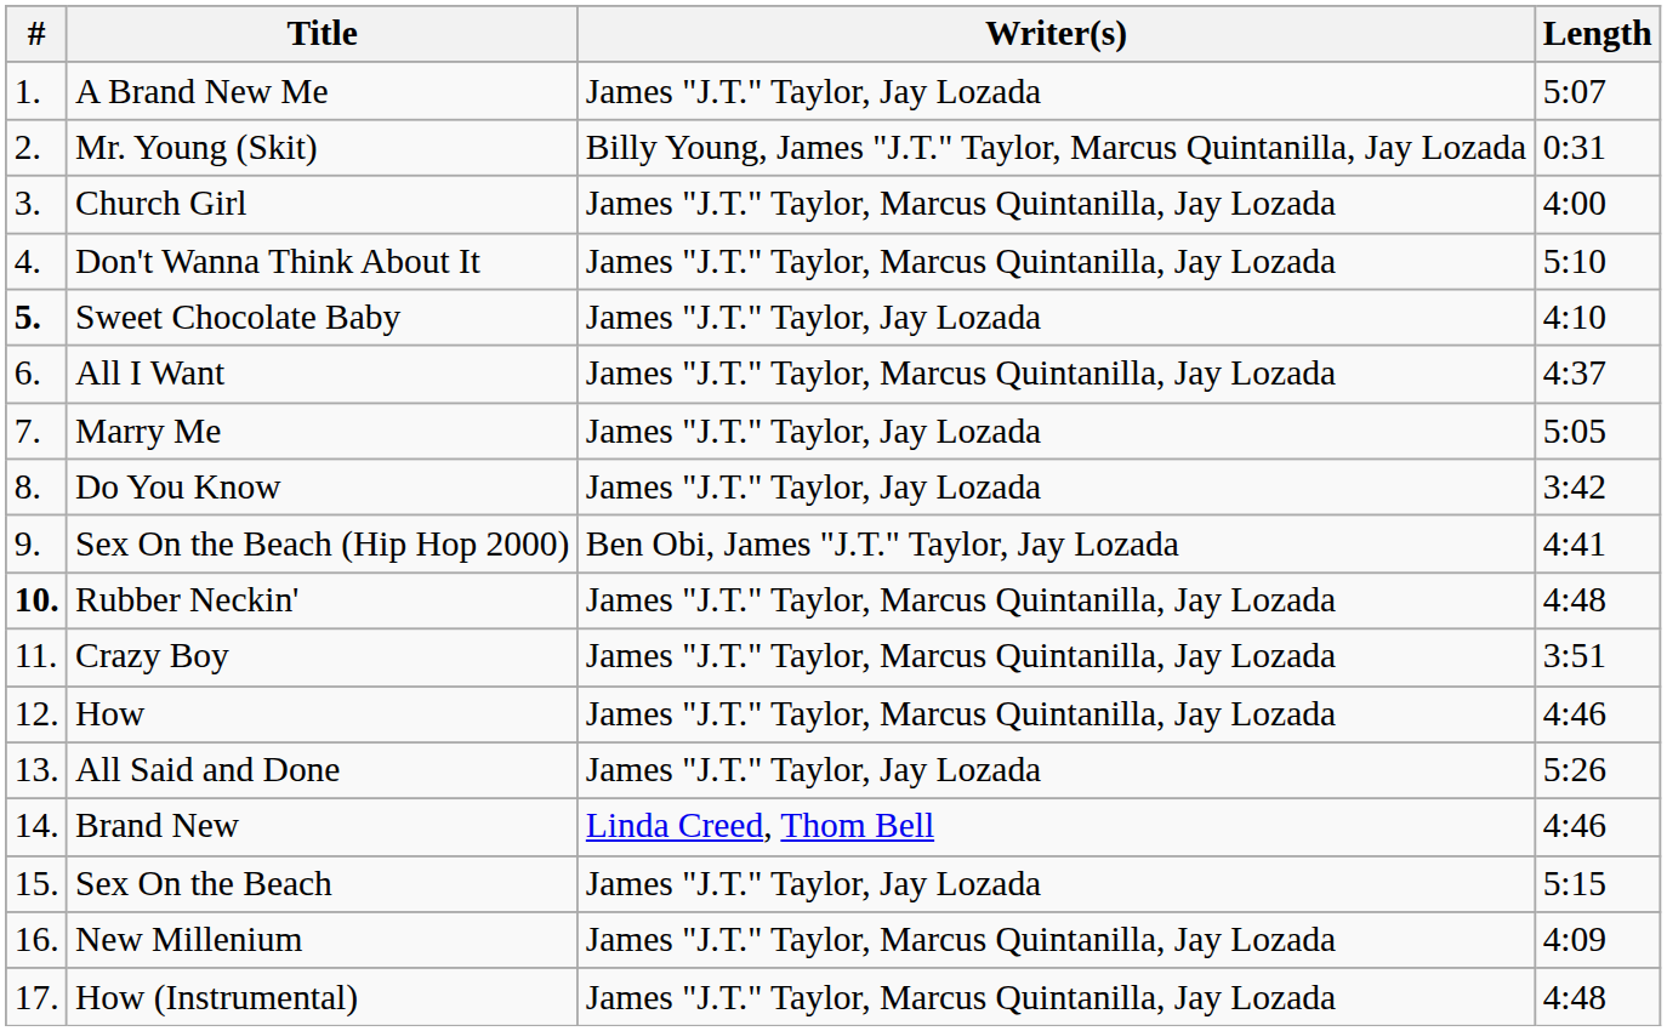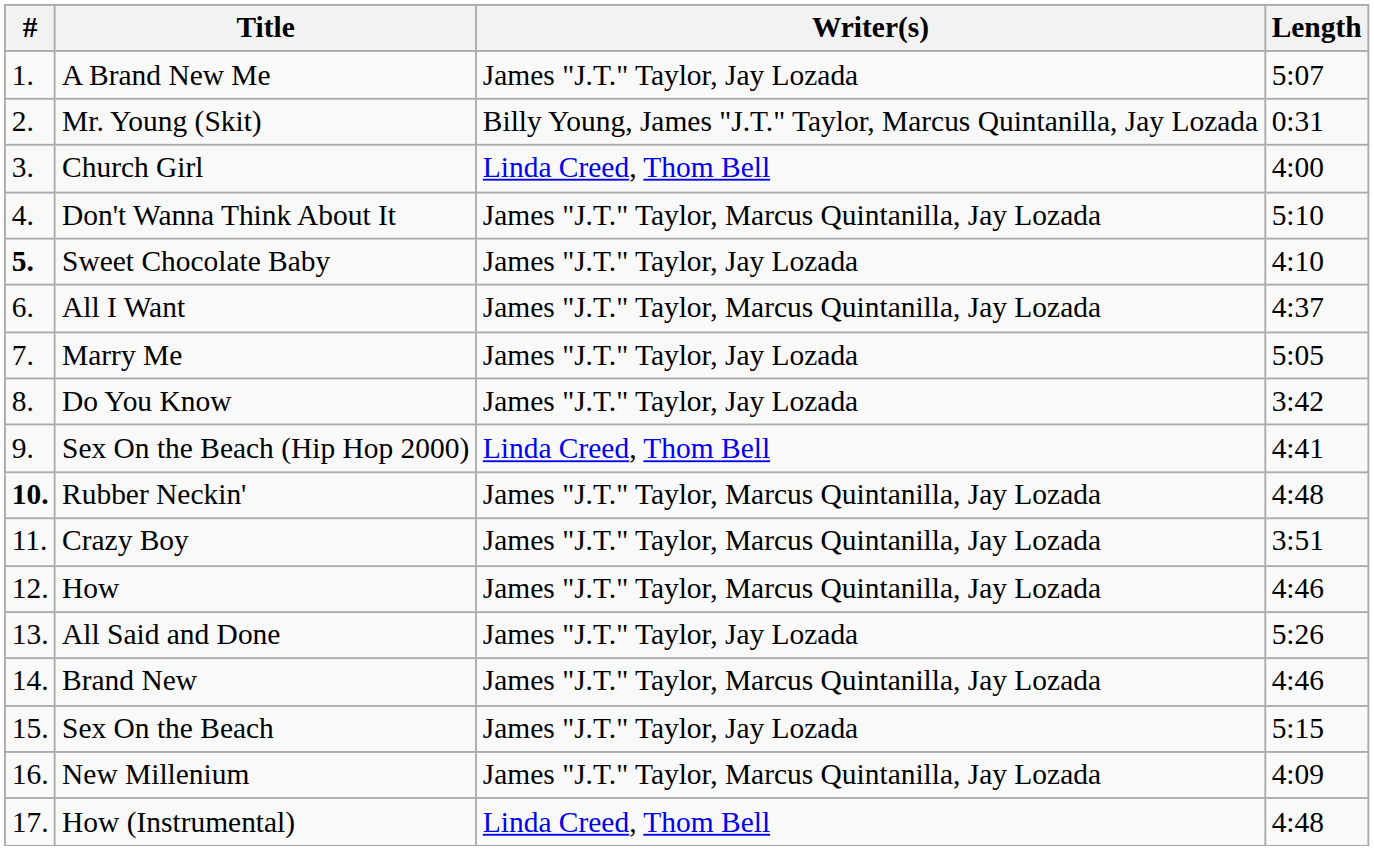Church Girl | Writer(s): James "J.T." Taylor, Marcus Quintanilla, Jay Lozada -> Linda Creed, Thom Bell
Sex On the Beach (Hip Hop 2000) | Writer(s): Ben Obi, James "J.T." Taylor, Jay Lozada -> Linda Creed, Thom Bell
Brand New | Writer(s): Linda Creed, Thom Bell -> James "J.T." Taylor, Marcus Quintanilla, Jay Lozada
How (Instrumental) | Writer(s): James "J.T." Taylor, Marcus Quintanilla, Jay Lozada -> Linda Creed, Thom Bell
